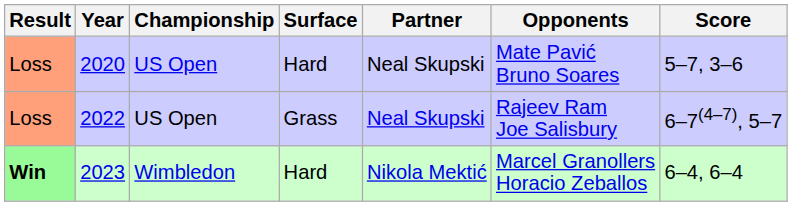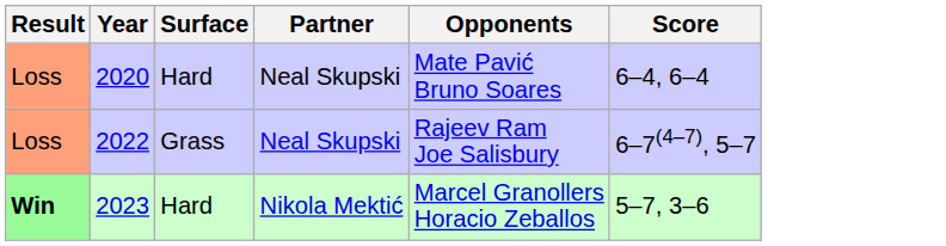- column: Championship | US Open | US Open | Wimbledon
2020 | Score: 5–7, 3–6 -> 6–4, 6–4
2023 | Score: 6–4, 6–4 -> 5–7, 3–6
